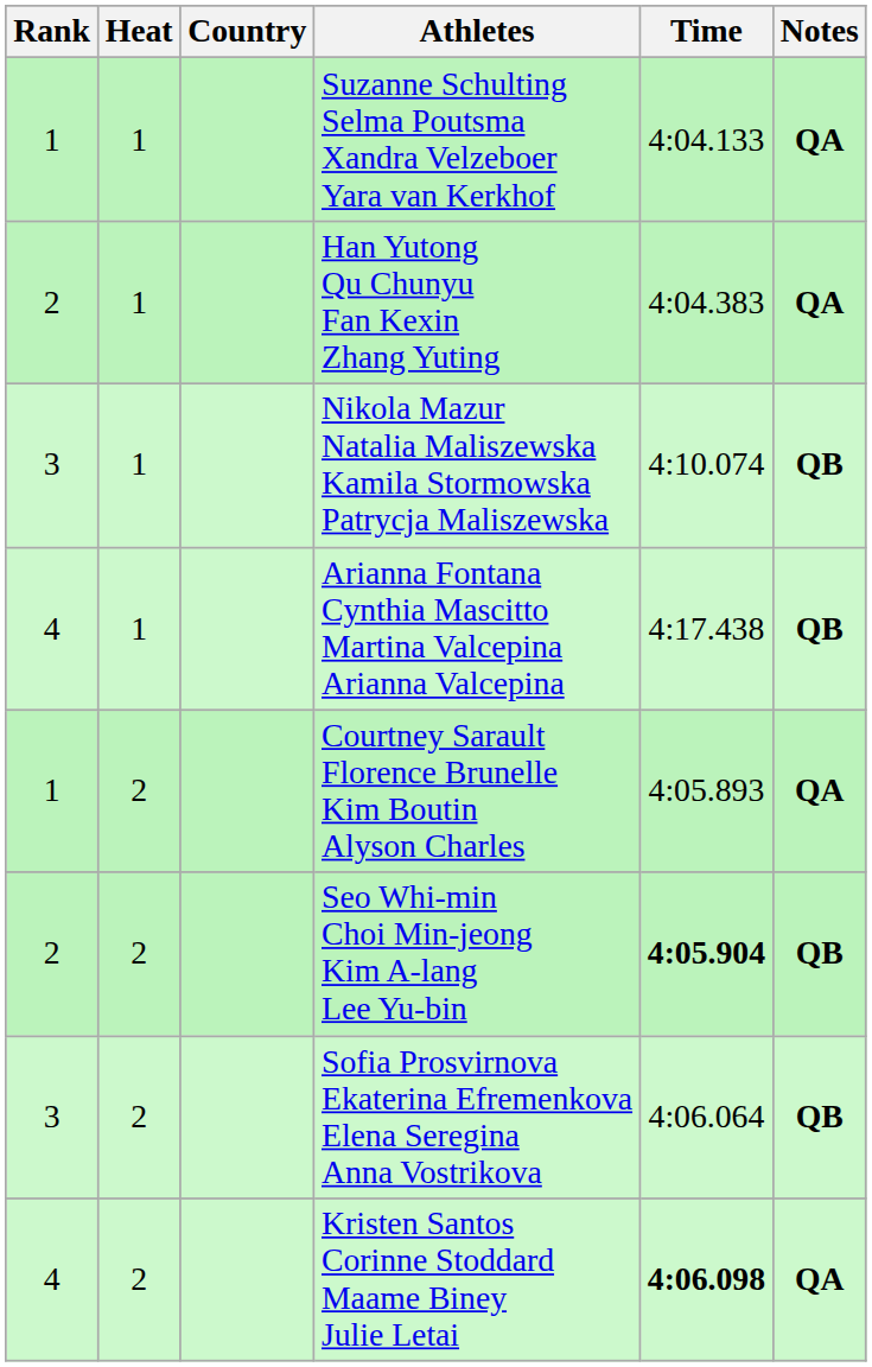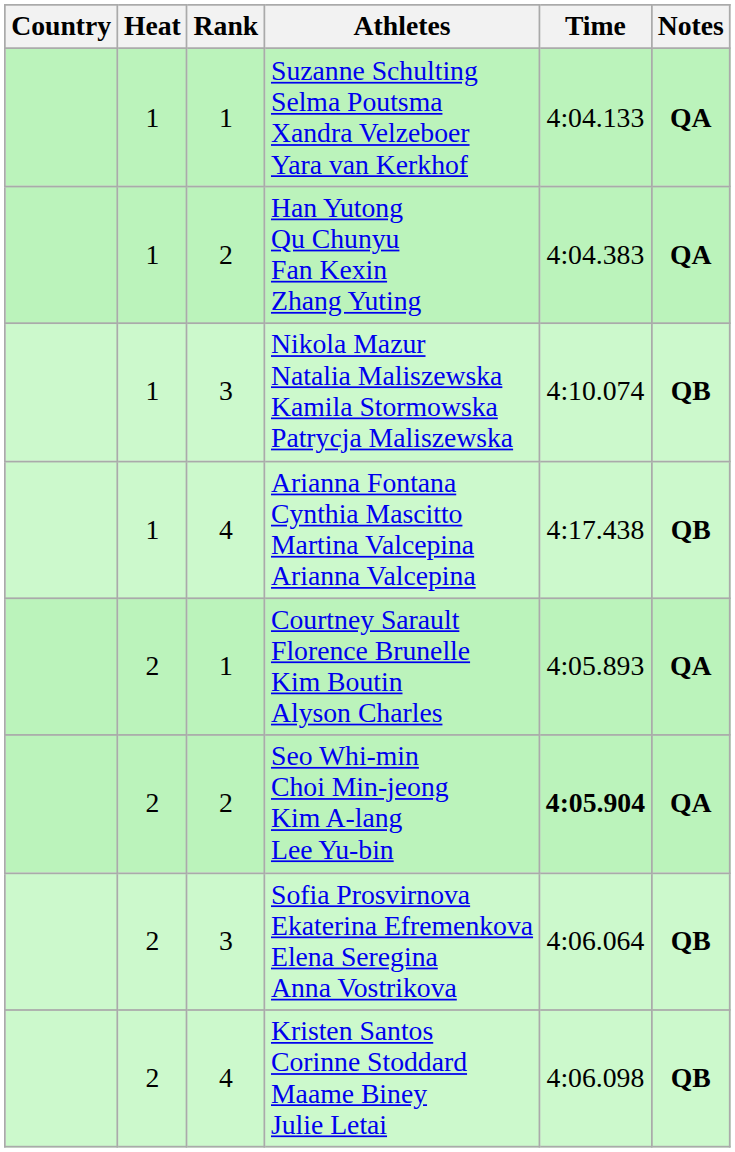columns swapped: Rank <-> Country
Seo Whi-min Choi Min-jeong Kim A-lang Lee Yu-bin | Notes: QB -> QA
Kristen Santos Corinne Stoddard Maame Biney Julie Letai | Time: bold -> normal
Kristen Santos Corinne Stoddard Maame Biney Julie Letai | Notes: QA -> QB
